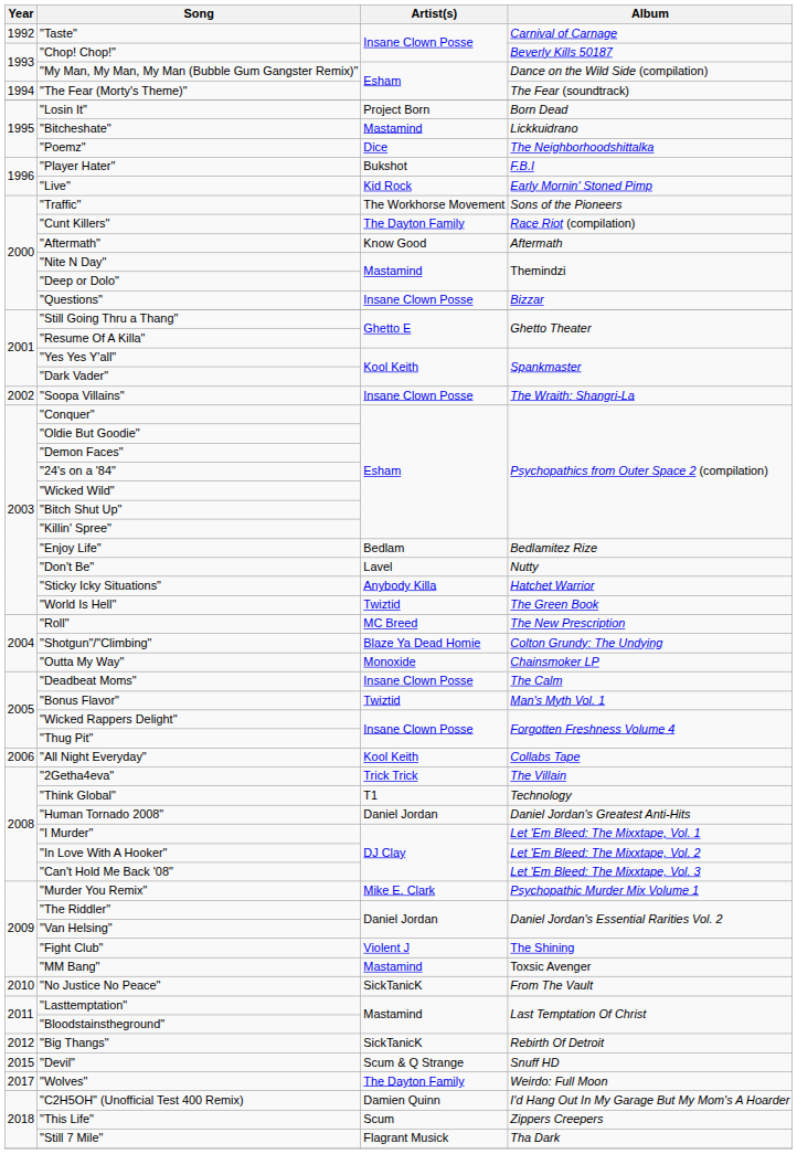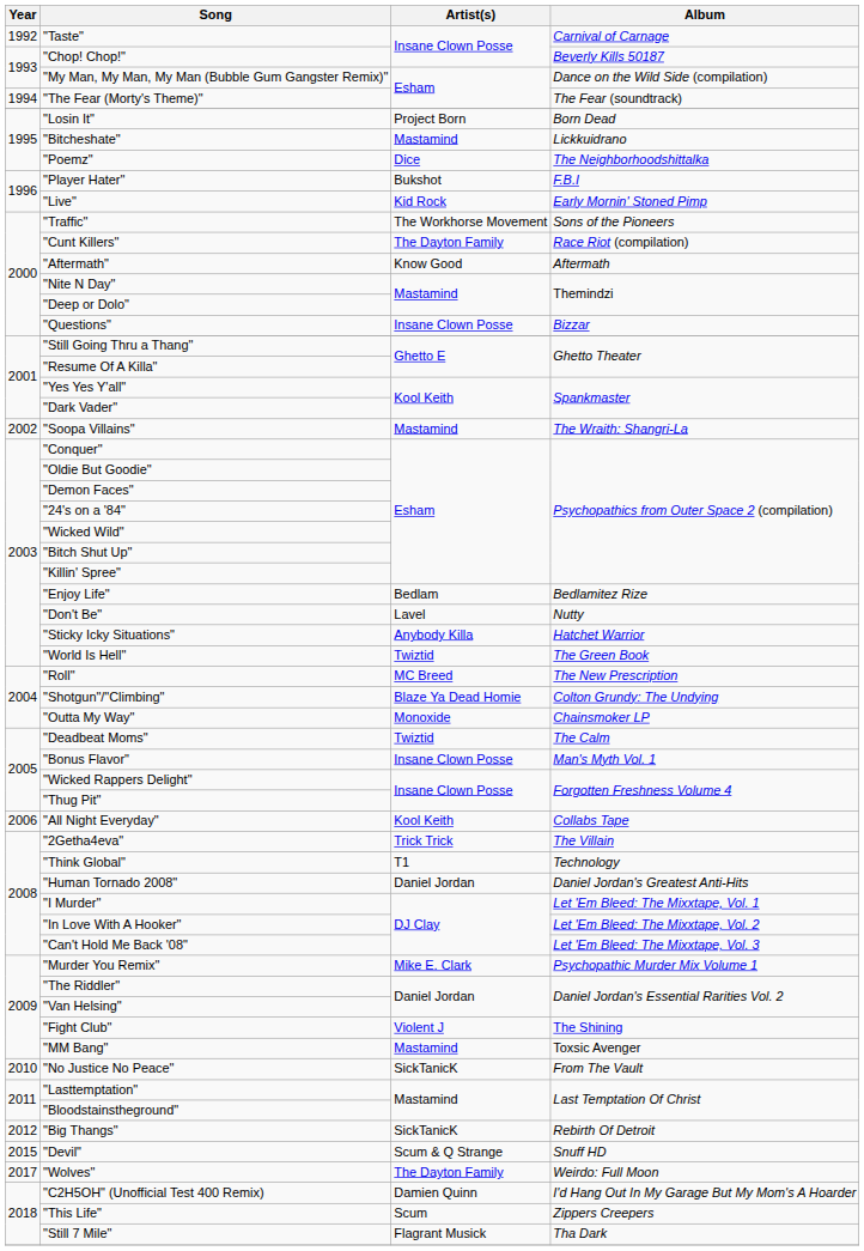"Soopa Villains" | Artist(s): Insane Clown Posse -> Mastamind
"Deadbeat Moms" | Artist(s): Insane Clown Posse -> Twiztid
"Bonus Flavor" | Artist(s): Twiztid -> Insane Clown Posse
